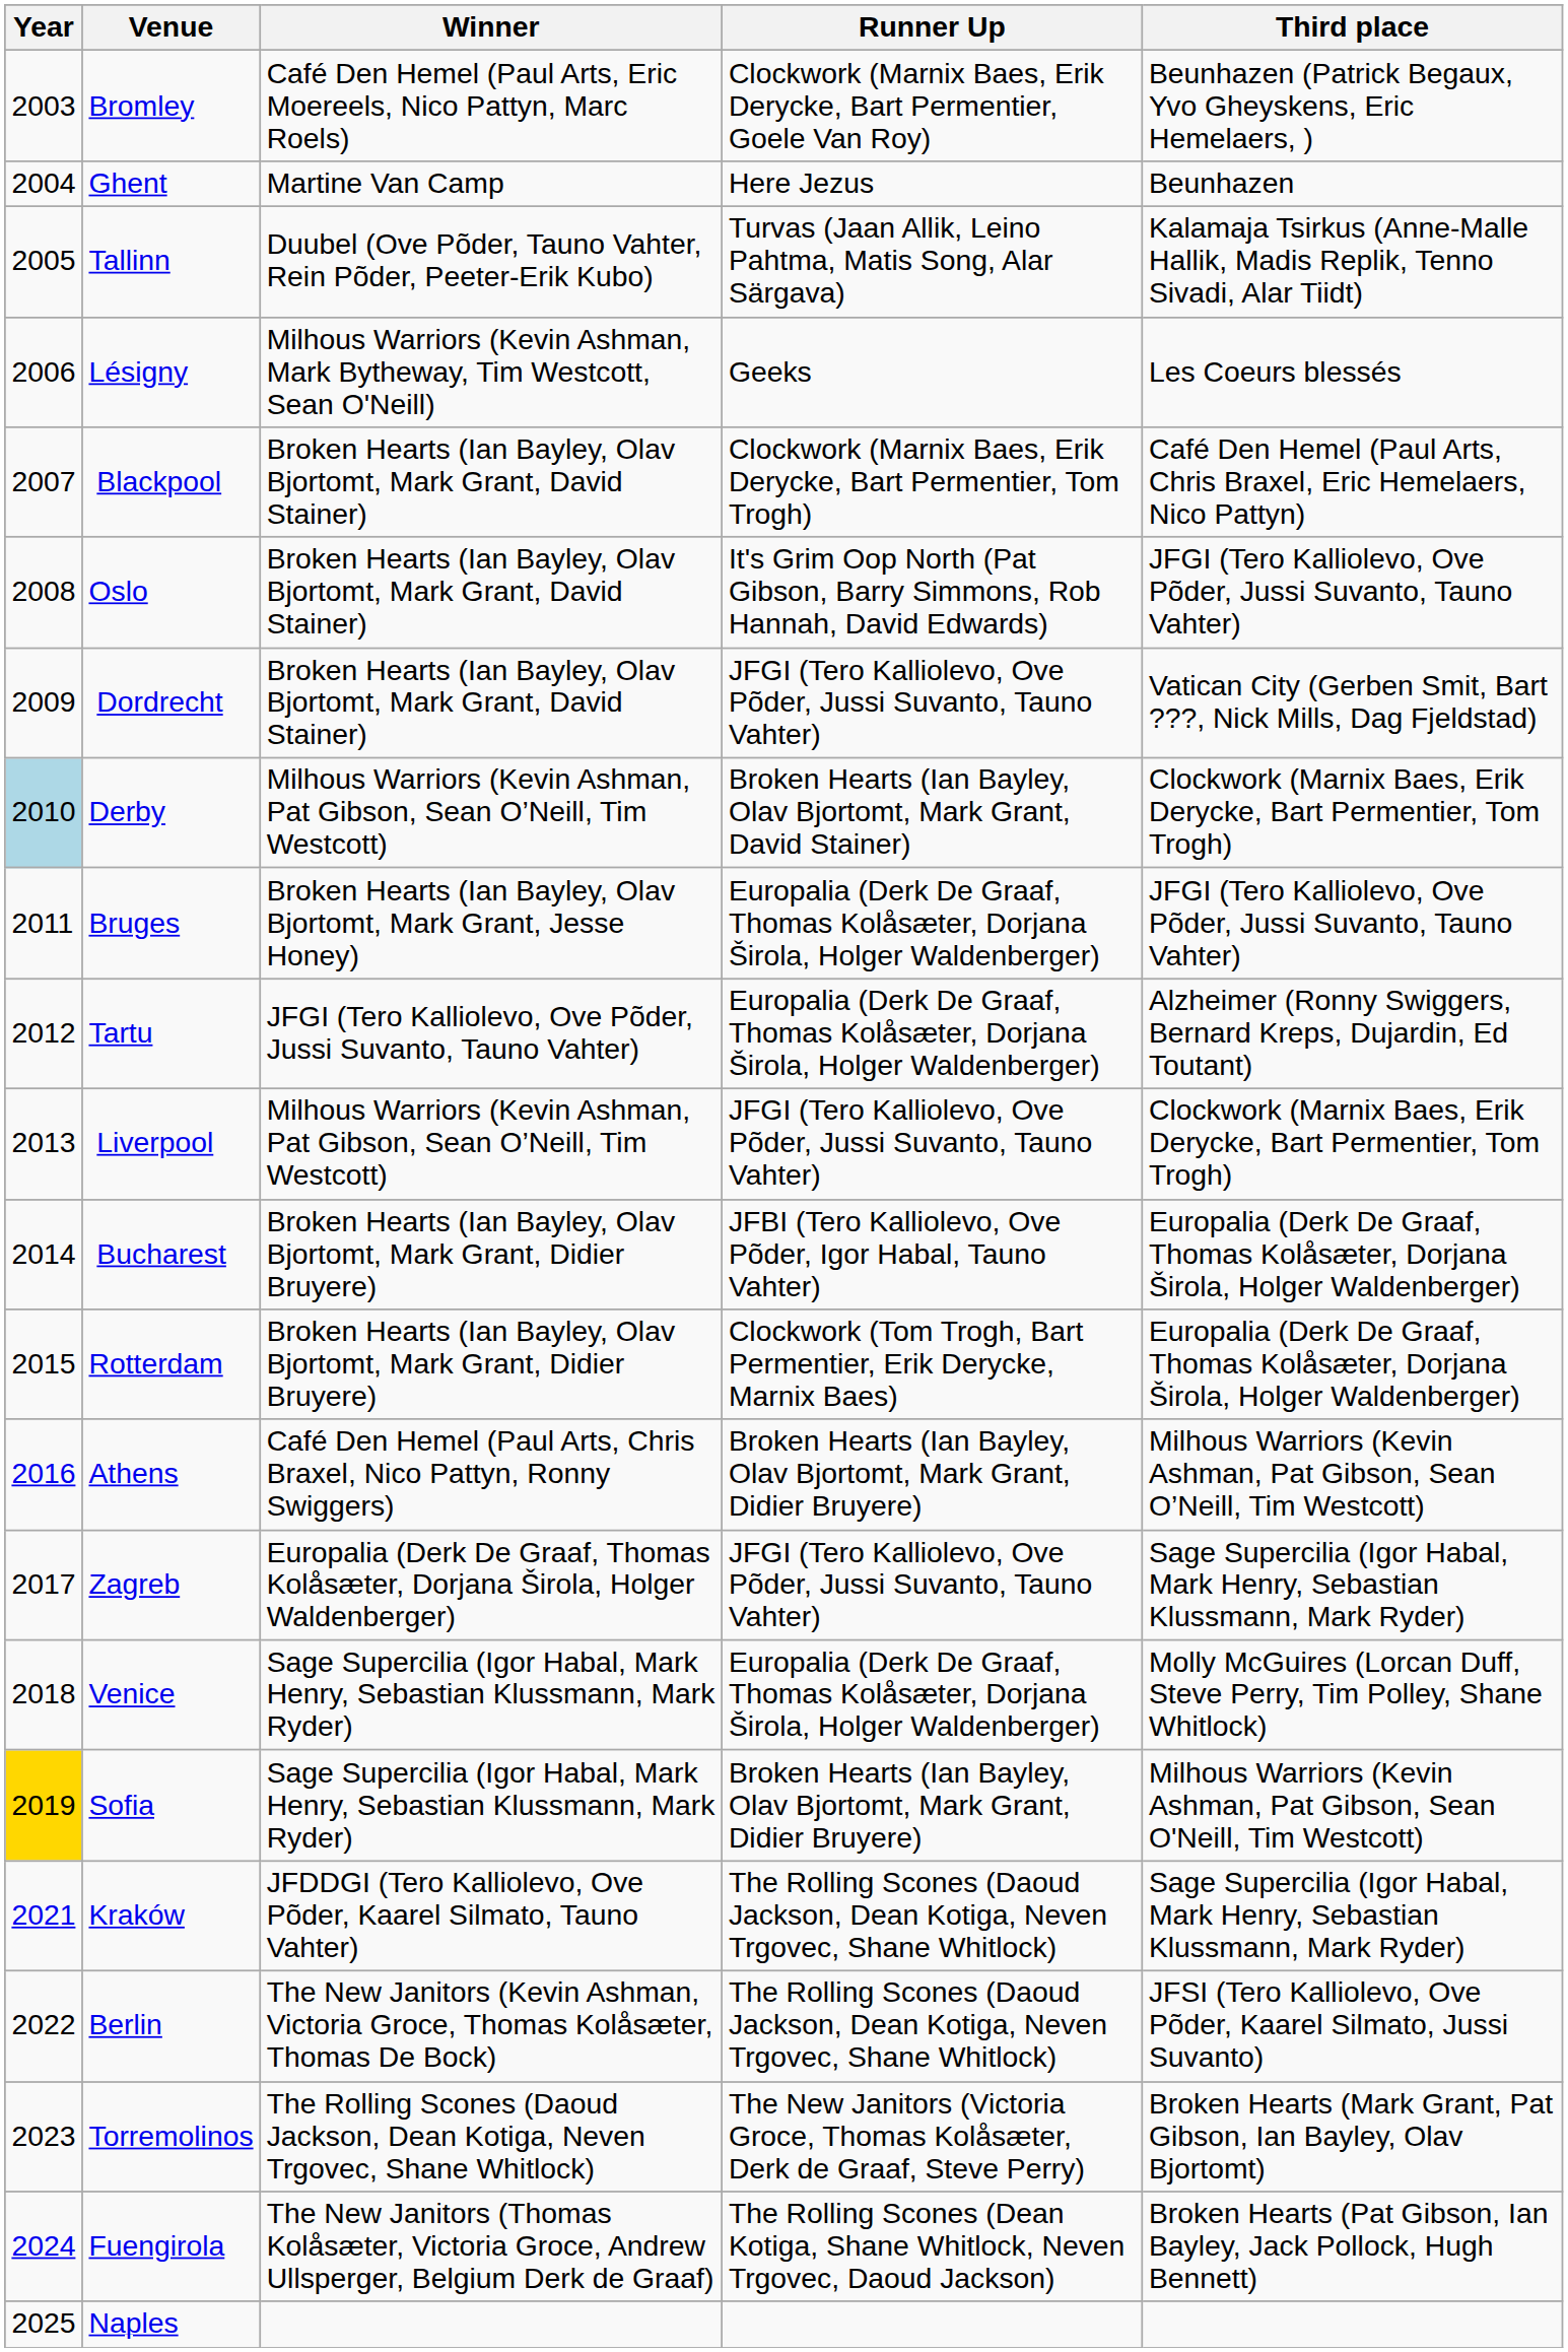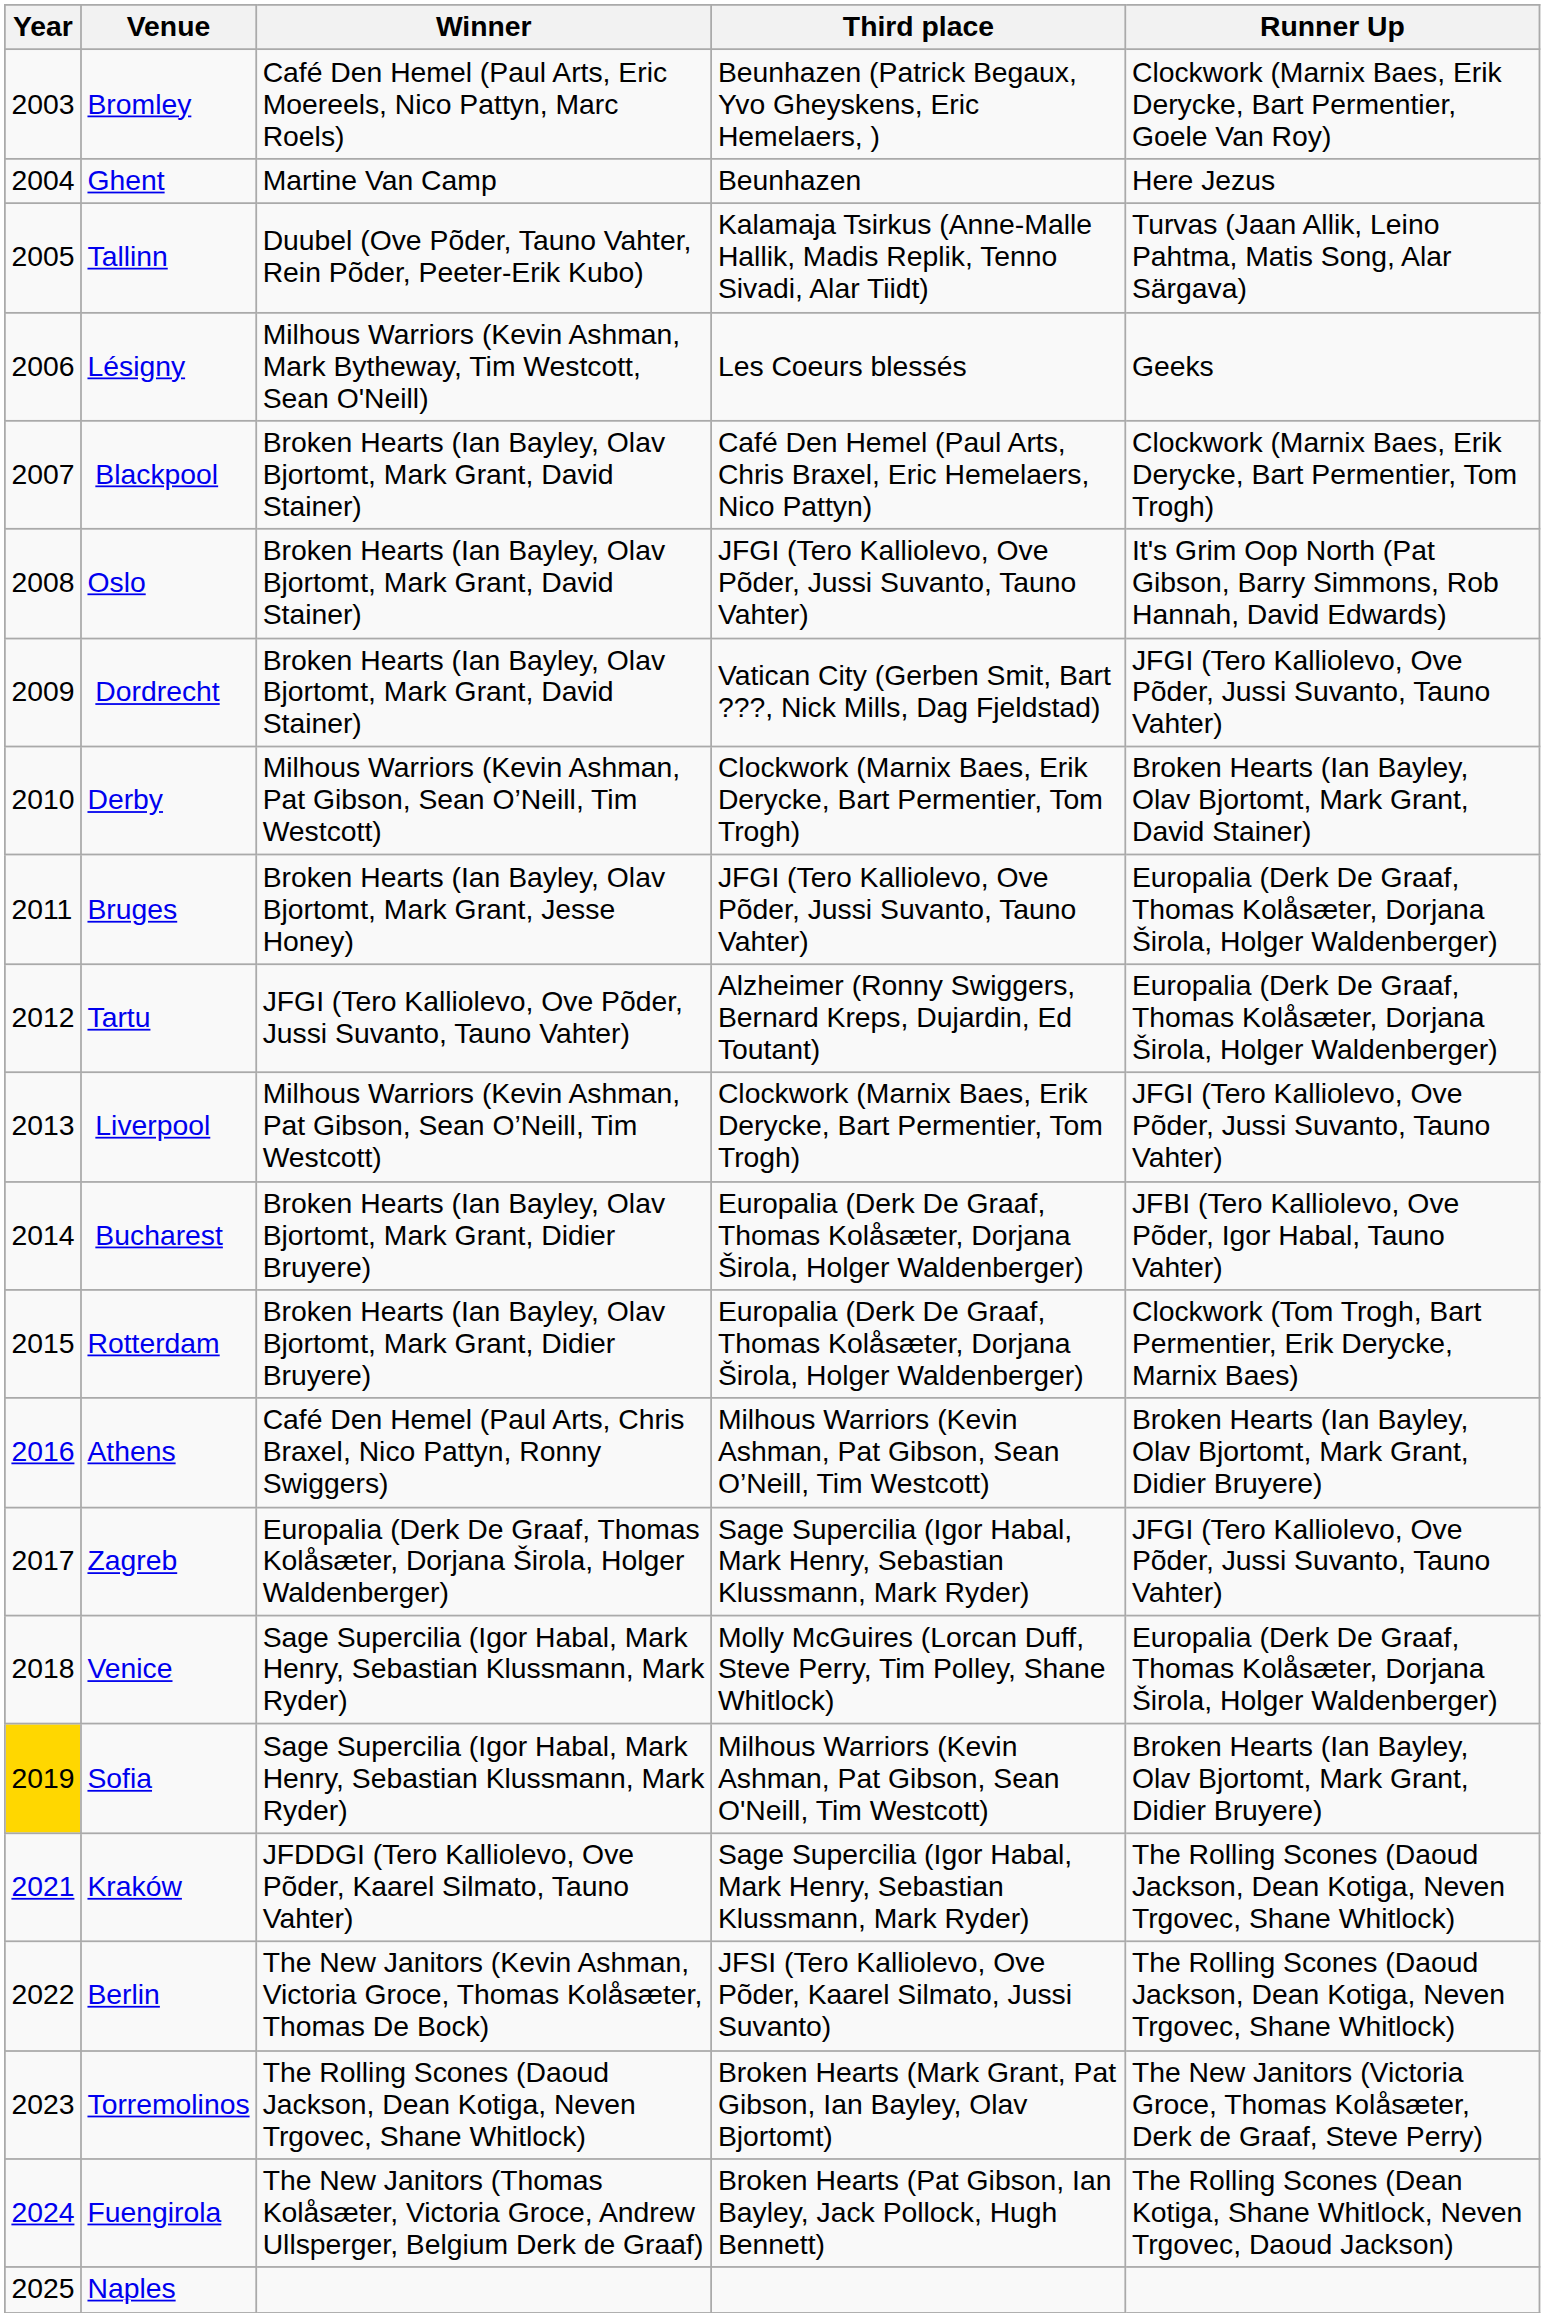columns swapped: Runner Up <-> Third place
Derby | Year: lightblue background -> no background
